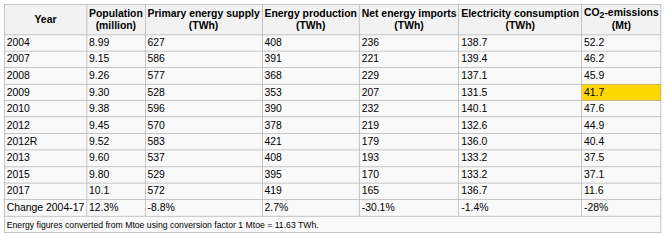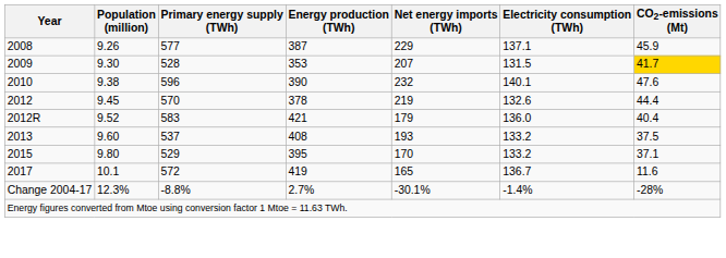- row: 2004 | 8.99 | 627 | 408 | 236 | 138.7 | 52.2
- row: 2007 | 9.15 | 586 | 391 | 221 | 139.4 | 46.2
2008 | Energy production (TWh): 368 -> 387
2012 | CO2-emissions (Mt): 44.9 -> 44.4
